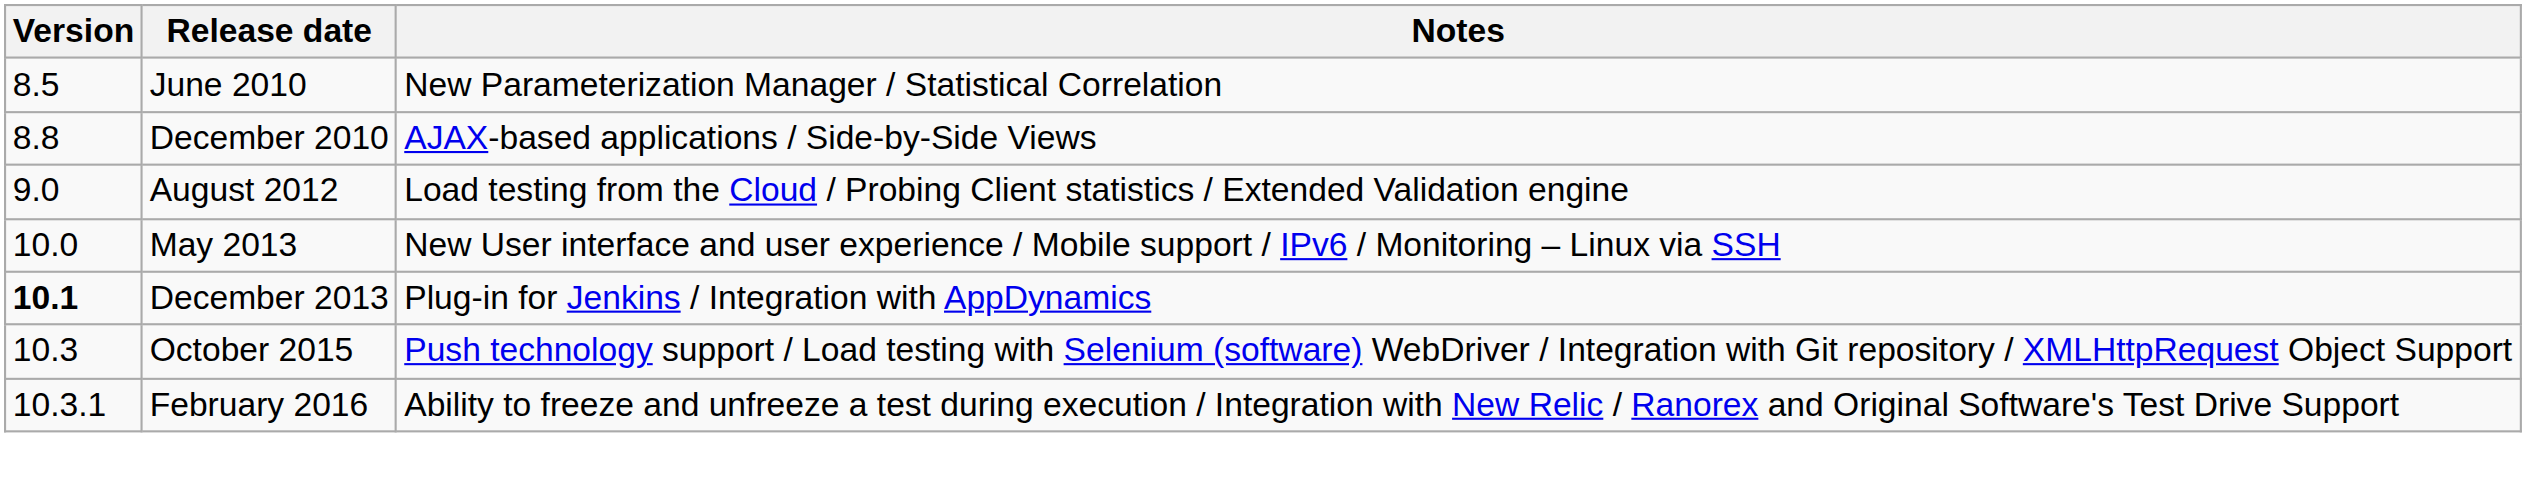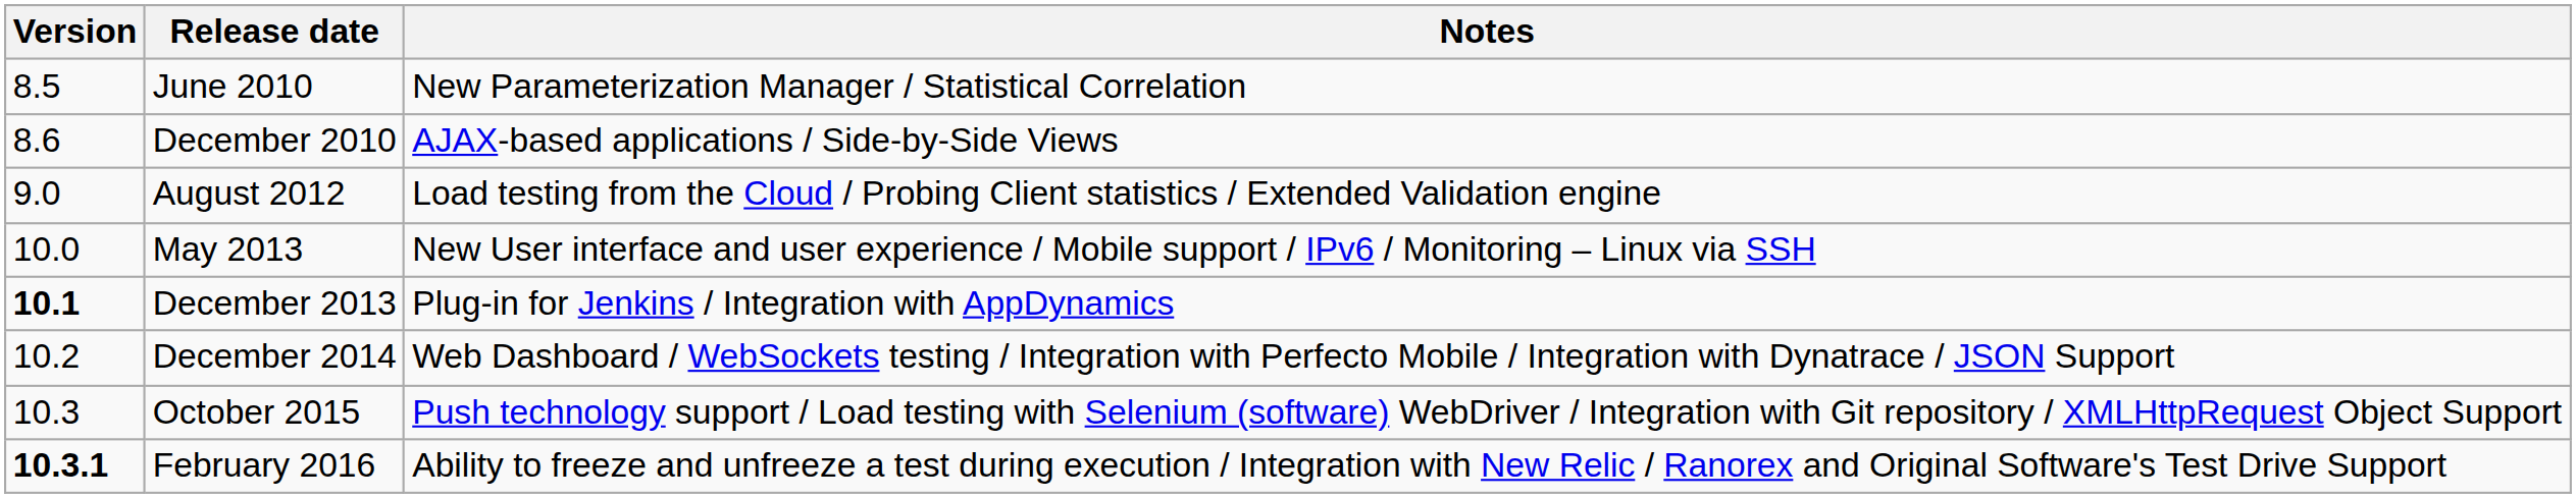December 2010 | Version: 8.8 -> 8.6
+ row: 10.2 | December 2014 | Web Dashboard / WebSockets testing / Integration with Perfecto Mobile / Integration with Dynatrace / JSON Support
February 2016 | Version: normal -> bold
